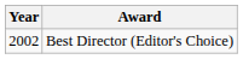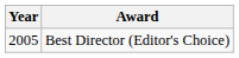Best Director (Editor's Choice) | Year: 2002 -> 2005
